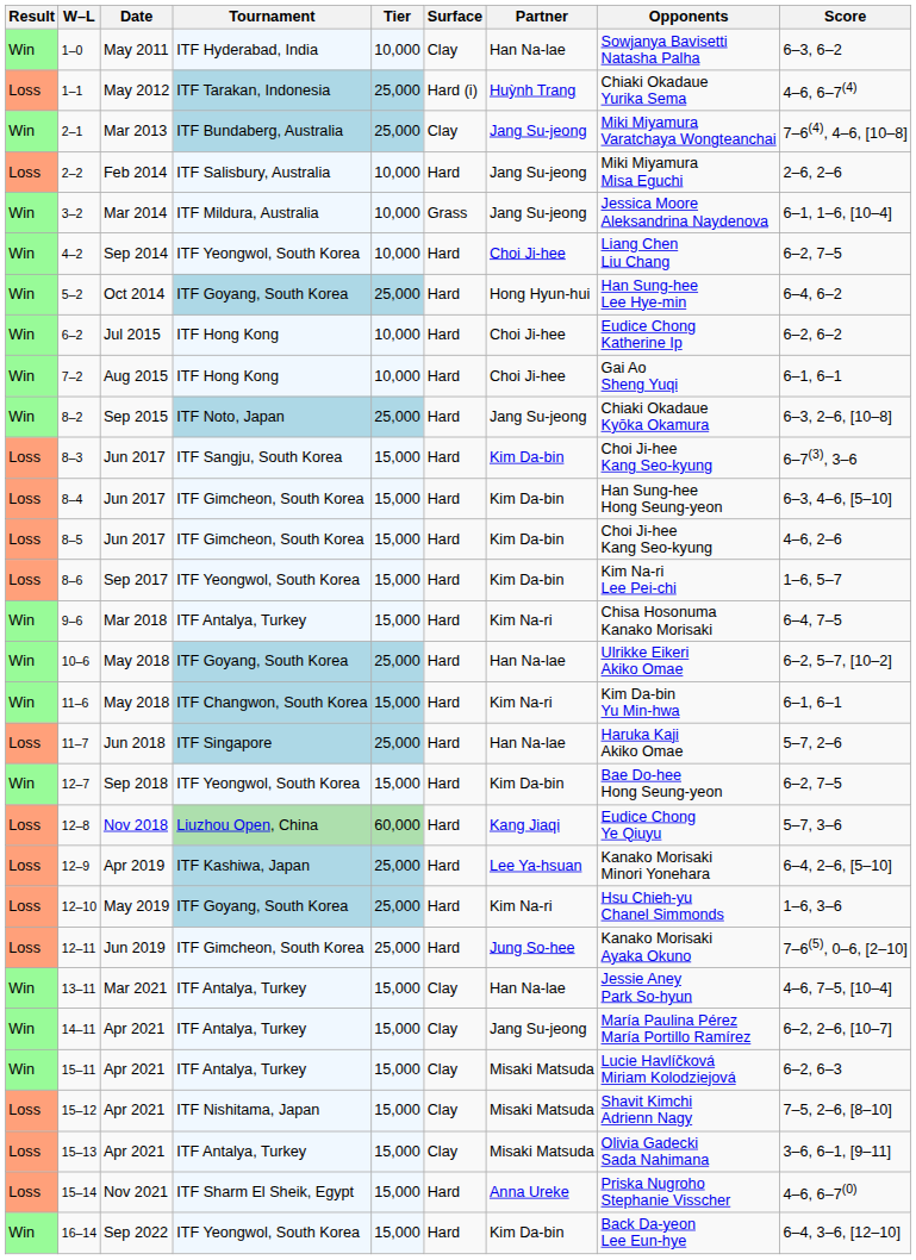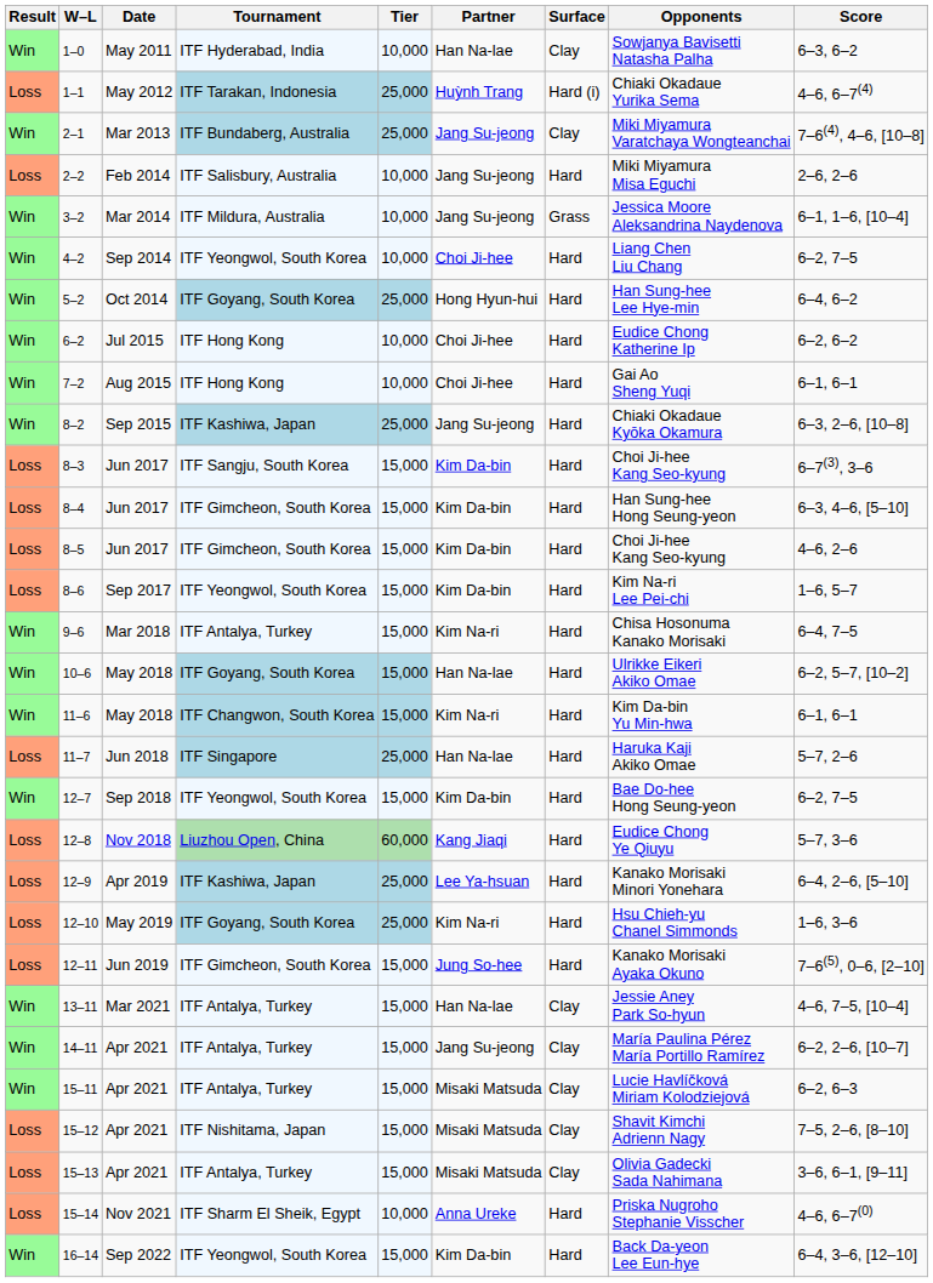columns swapped: Surface <-> Partner
8–2 | Tournament: ITF Noto, Japan -> ITF Kashiwa, Japan
10–6 | Tier: 25,000 -> 15,000
12–11 | Tier: 25,000 -> 15,000
15–14 | Tier: 15,000 -> 10,000
